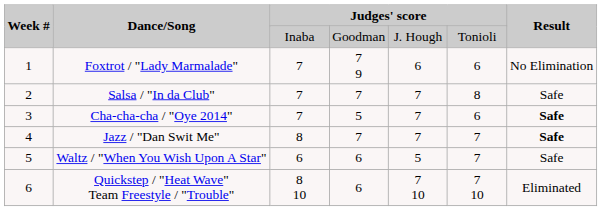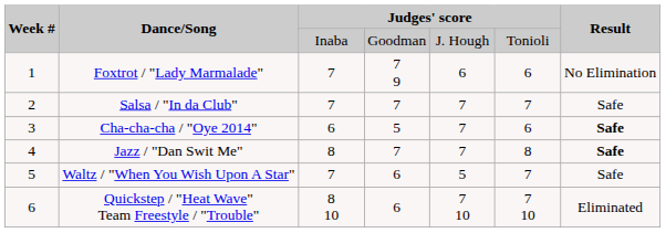Salsa / "In da Club" | column 6: 8 -> 7
Cha-cha-cha / "Oye 2014" | column 3: 7 -> 6
Jazz / "Dan Swit Me" | column 6: 7 -> 8
Waltz / "When You Wish Upon A Star" | column 3: 6 -> 7
